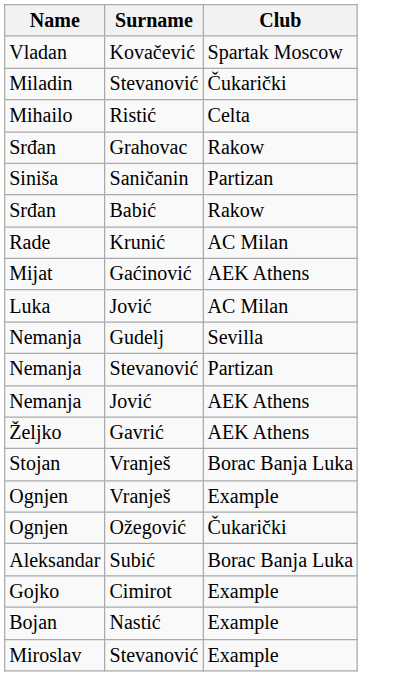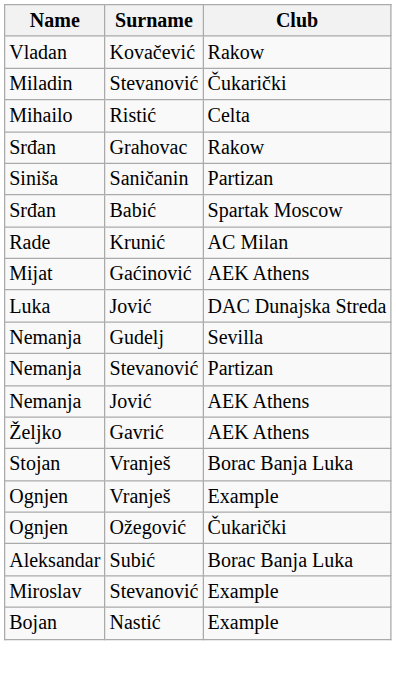Vladan | Club: Spartak Moscow -> Rakow
Srđan / Babić | Club: Rakow -> Spartak Moscow
Luka | Club: AC Milan -> DAC Dunajska Streda
- row: Gojko | Cimirot | Example
rows swapped: Bojan <-> Miroslav
